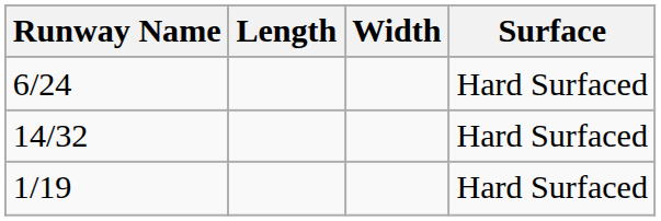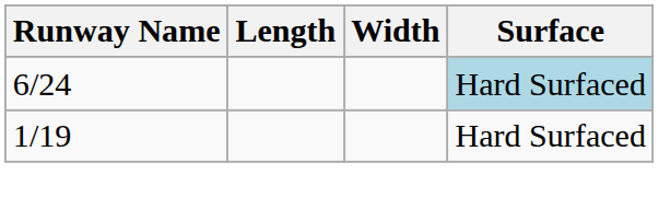6/24 | Surface: no background -> lightblue background
- row: 14/32 | Hard Surfaced
